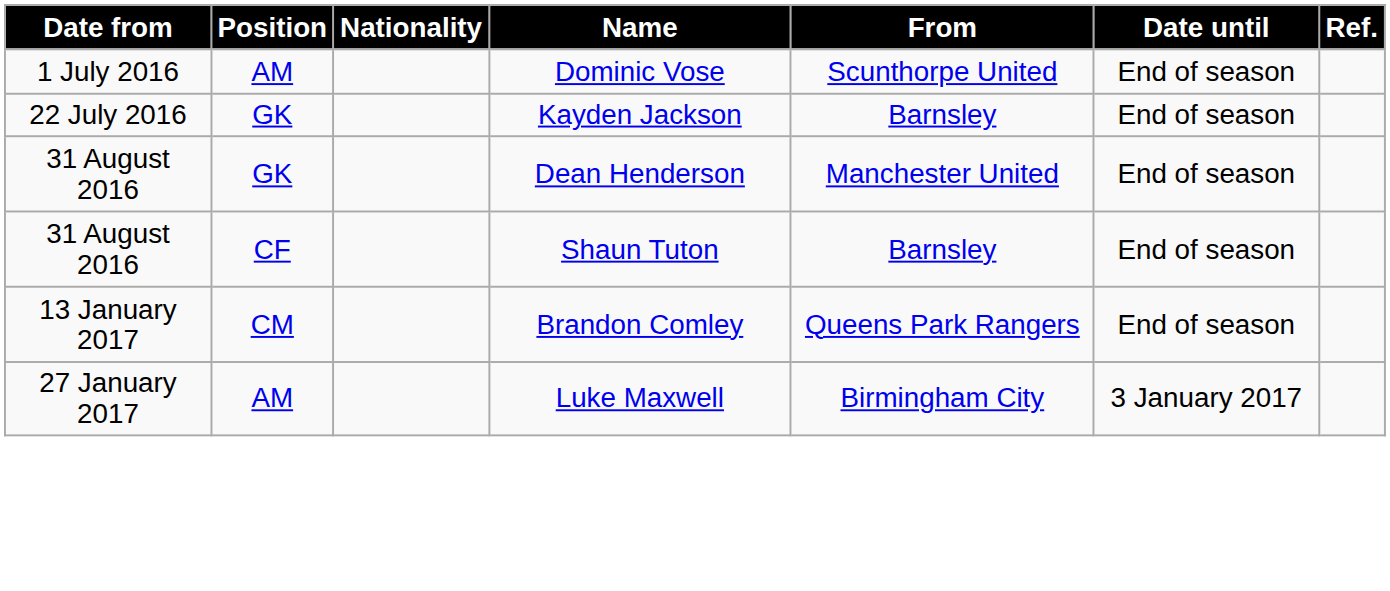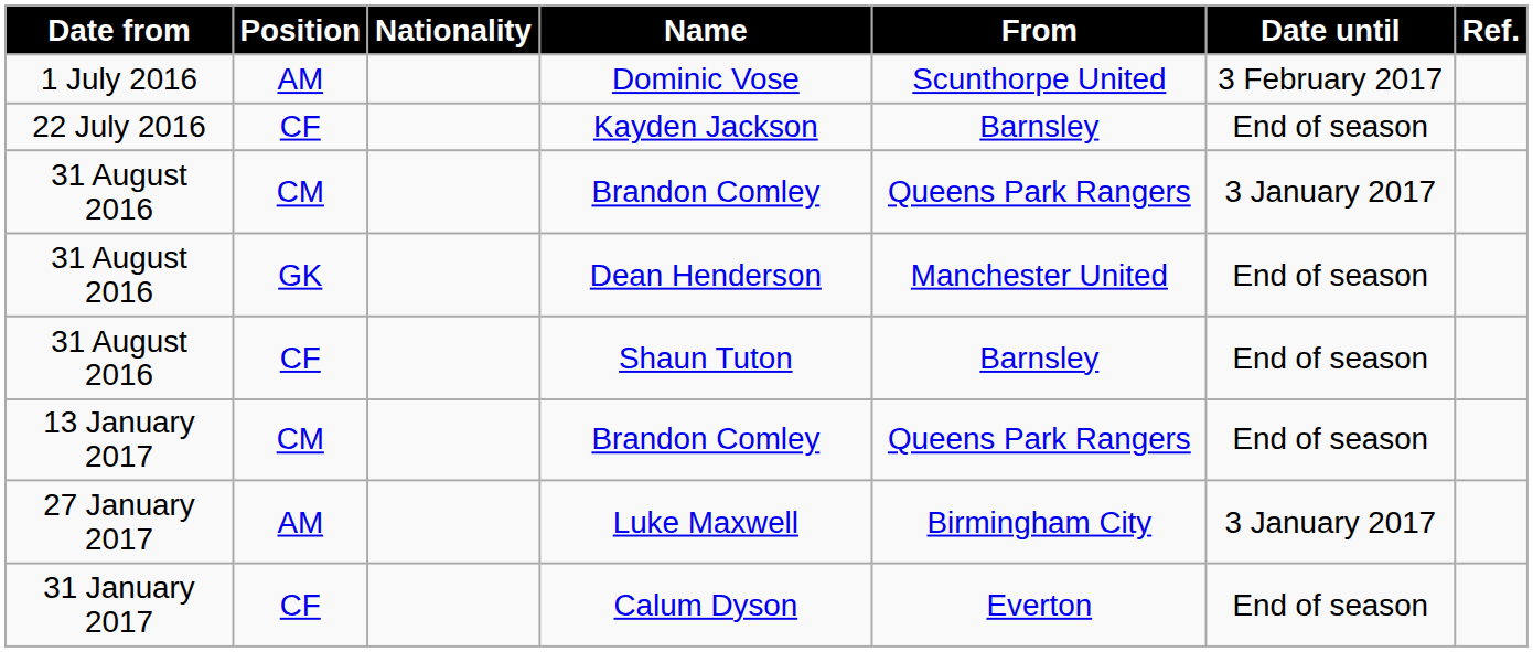Dominic Vose | Date until: End of season -> 3 February 2017
Kayden Jackson | Position: GK -> CF
+ row: 31 August 2016 | CM | Brandon Comley | Queens Park Rangers | 3 January 2017
+ row: 31 January 2017 | CF | Calum Dyson | Everton | End of season
